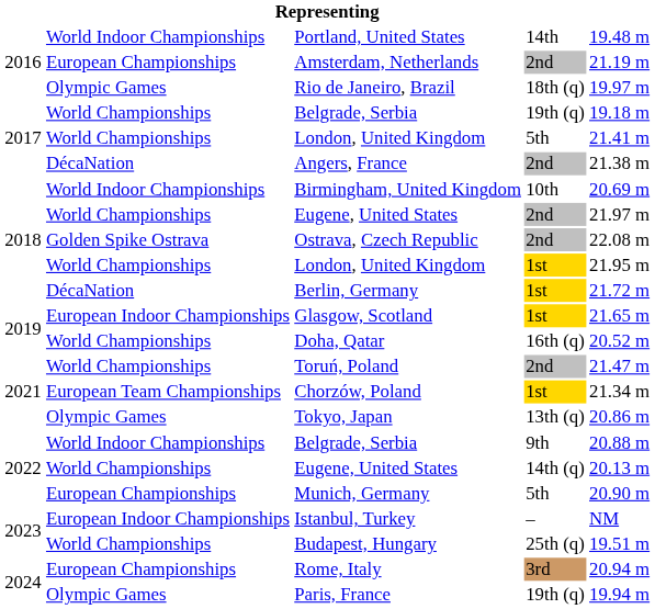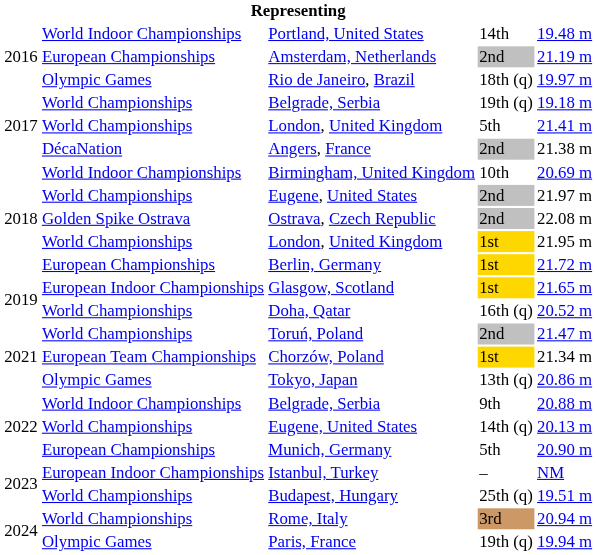Berlin, Germany | column 2: DécaNation -> European Championships
Rome, Italy | column 2: European Championships -> World Championships
